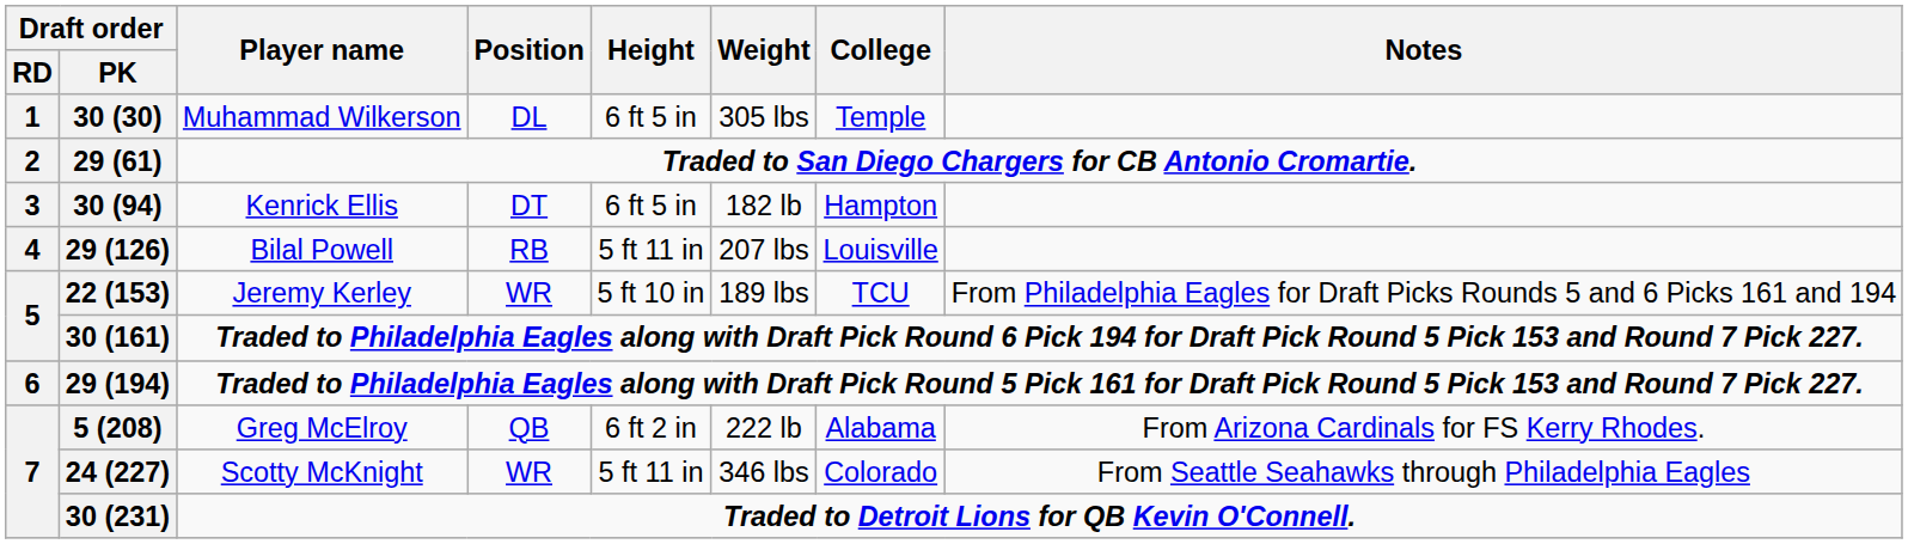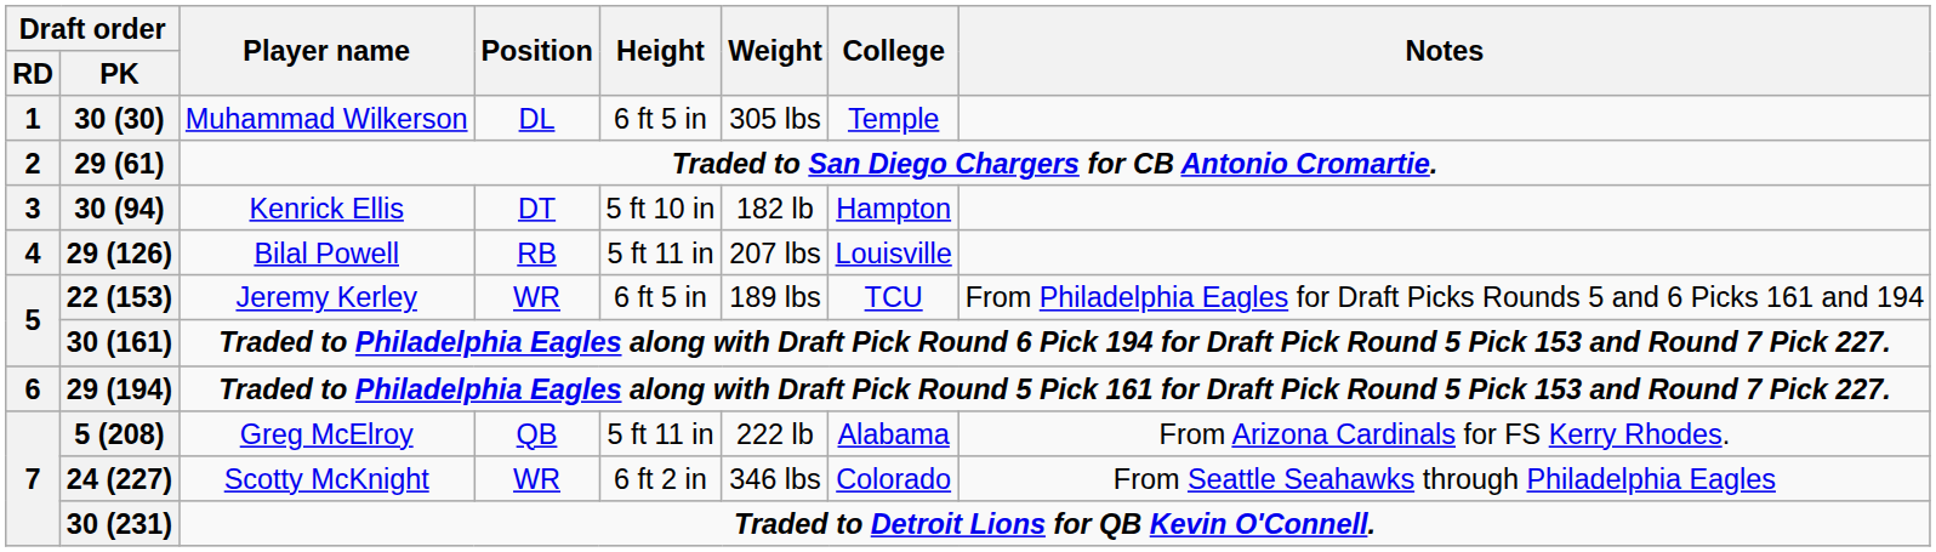30 (94) | Height: 6 ft 5 in -> 5 ft 10 in
22 (153) | Height: 5 ft 10 in -> 6 ft 5 in
5 (208) | Height: 6 ft 2 in -> 5 ft 11 in
24 (227) | Height: 5 ft 11 in -> 6 ft 2 in
